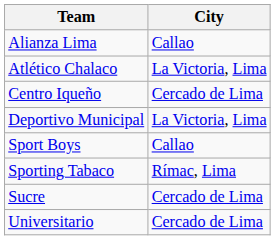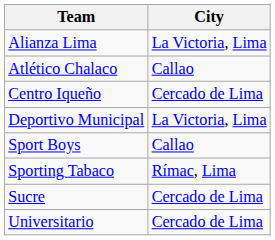Alianza Lima | City: Callao -> La Victoria, Lima
Atlético Chalaco | City: La Victoria, Lima -> Callao
